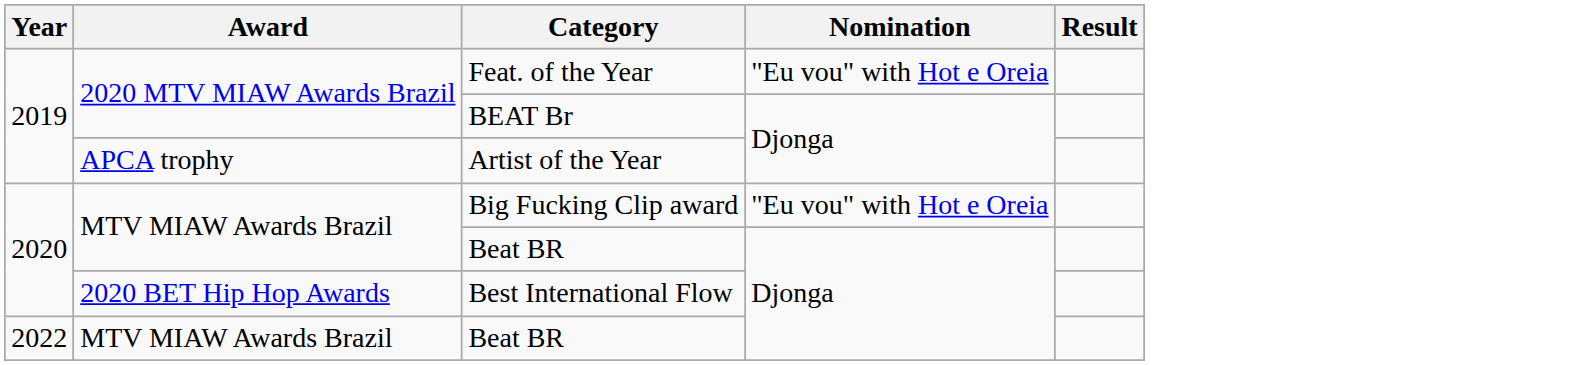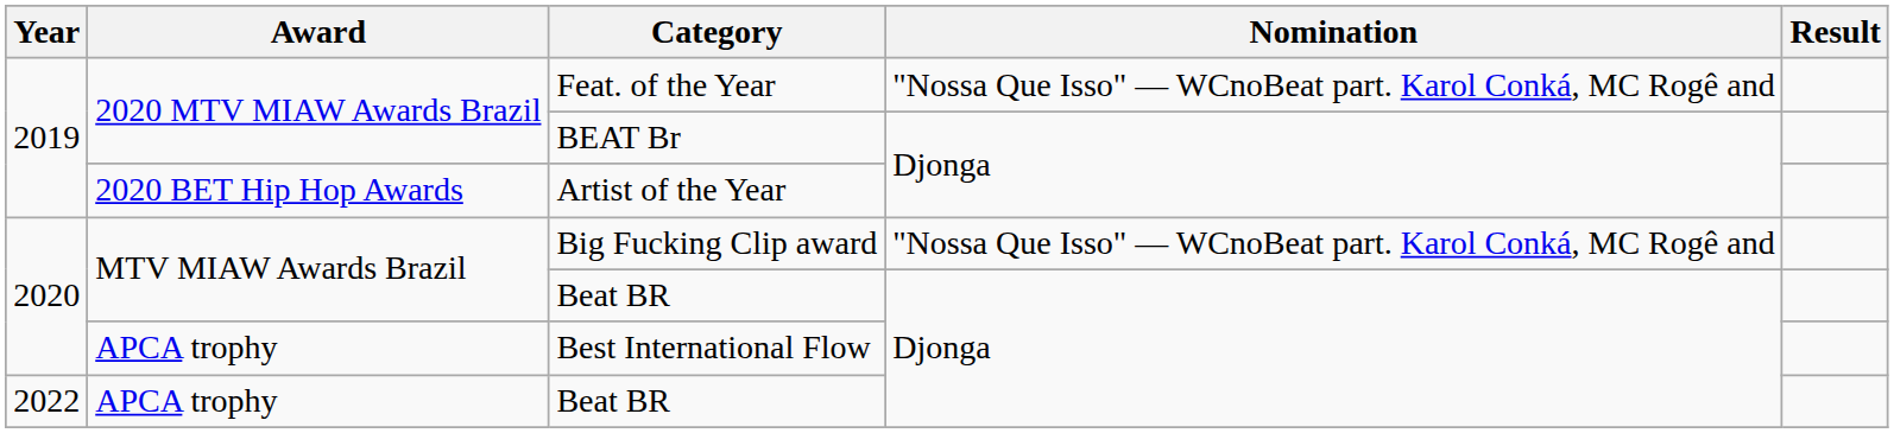Feat. of the Year | Nomination: "Eu vou" with Hot e Oreia -> "Nossa Que Isso" — WCnoBeat part. Karol Conká, MC Rogê and
Artist of the Year | Award: APCA trophy -> 2020 BET Hip Hop Awards
Big Fucking Clip award | Nomination: "Eu vou" with Hot e Oreia -> "Nossa Que Isso" — WCnoBeat part. Karol Conká, MC Rogê and
Best International Flow | Award: 2020 BET Hip Hop Awards -> APCA trophy
2022 / Beat BR | Award: MTV MIAW Awards Brazil -> APCA trophy
